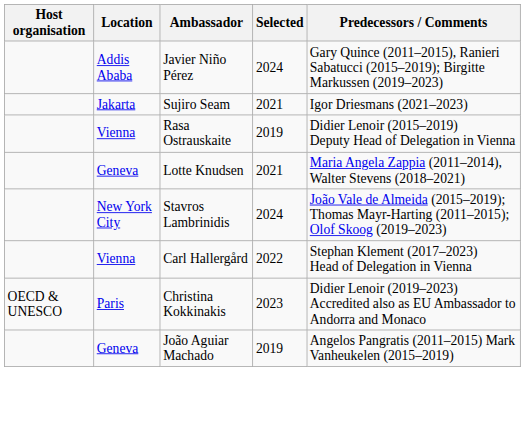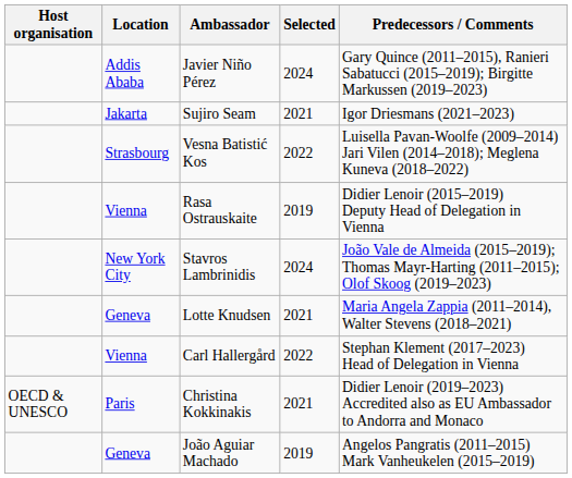+ row: Strasbourg | Vesna Batistić Kos | 2022 | Luisella Pavan-Woolfe (2009–2014) Jari Vilen (2014–2018); Meglena Kuneva (2018–2022)
rows swapped: Stavros Lambrinidis <-> Lotte Knudsen
Christina Kokkinakis | Selected: 2023 -> 2021
